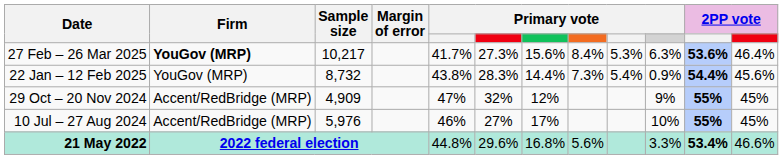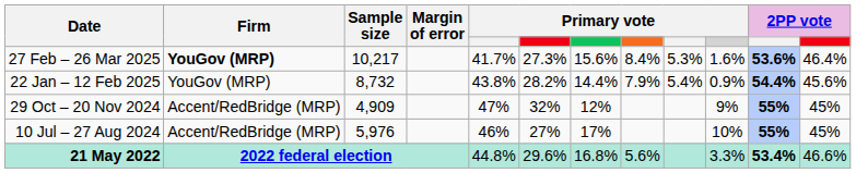27 Feb – 26 Mar 2025 | column 10: 6.3% -> 1.6%
22 Jan – 12 Feb 2025 | column 6: 28.3% -> 28.2%
22 Jan – 12 Feb 2025 | column 8: 7.3% -> 7.9%
